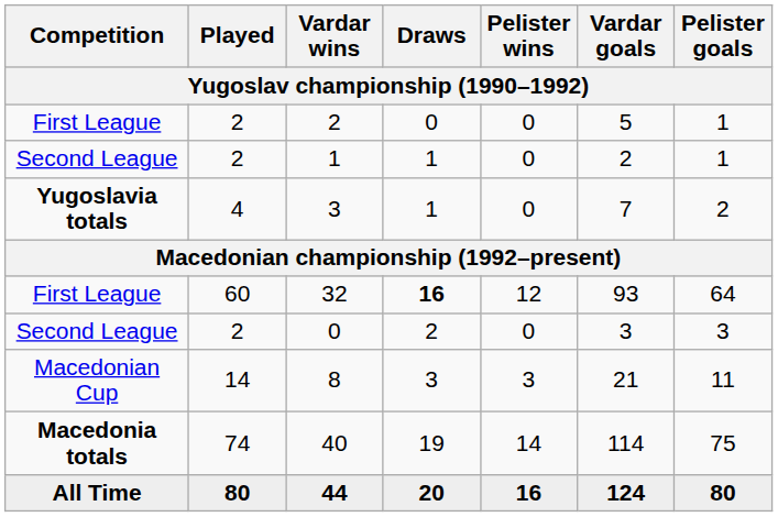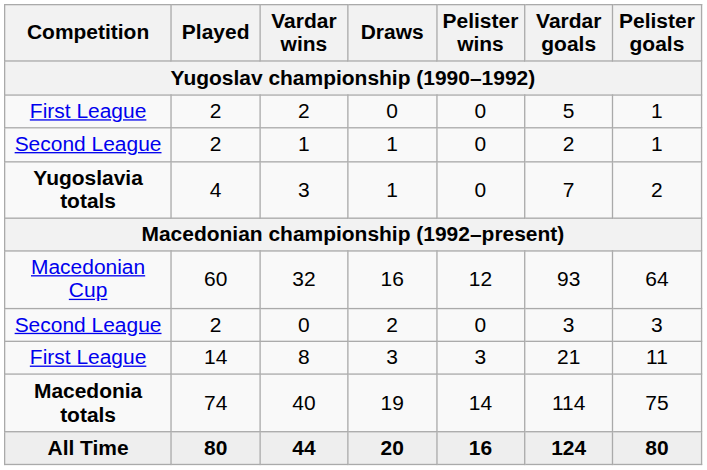32 | Competition: First League -> Macedonian Cup
32 | Draws: bold -> normal
8 | Competition: Macedonian Cup -> First League
